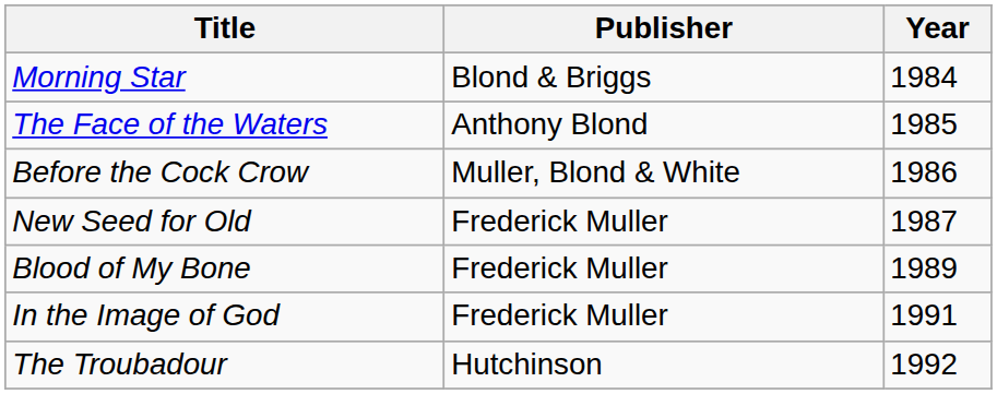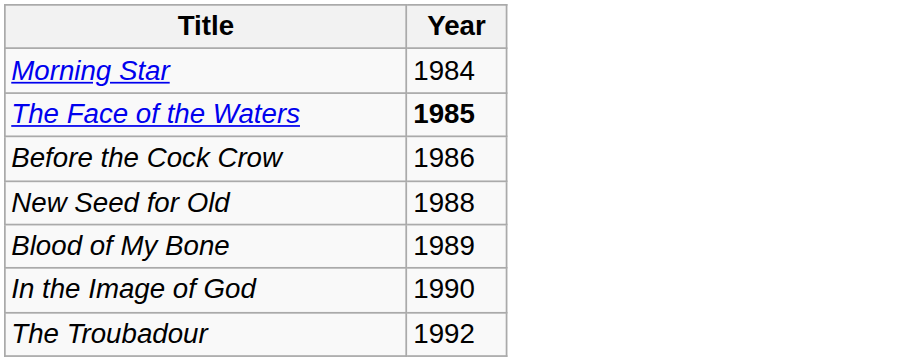- column: Publisher | Blond & Briggs | Anthony Blond | Muller, Blond & White | Frederick Muller | Frederick Muller | Frederick Muller | Hutchinson
The Face of the Waters | Year: normal -> bold
New Seed for Old | Year: 1987 -> 1988
In the Image of God | Year: 1991 -> 1990
